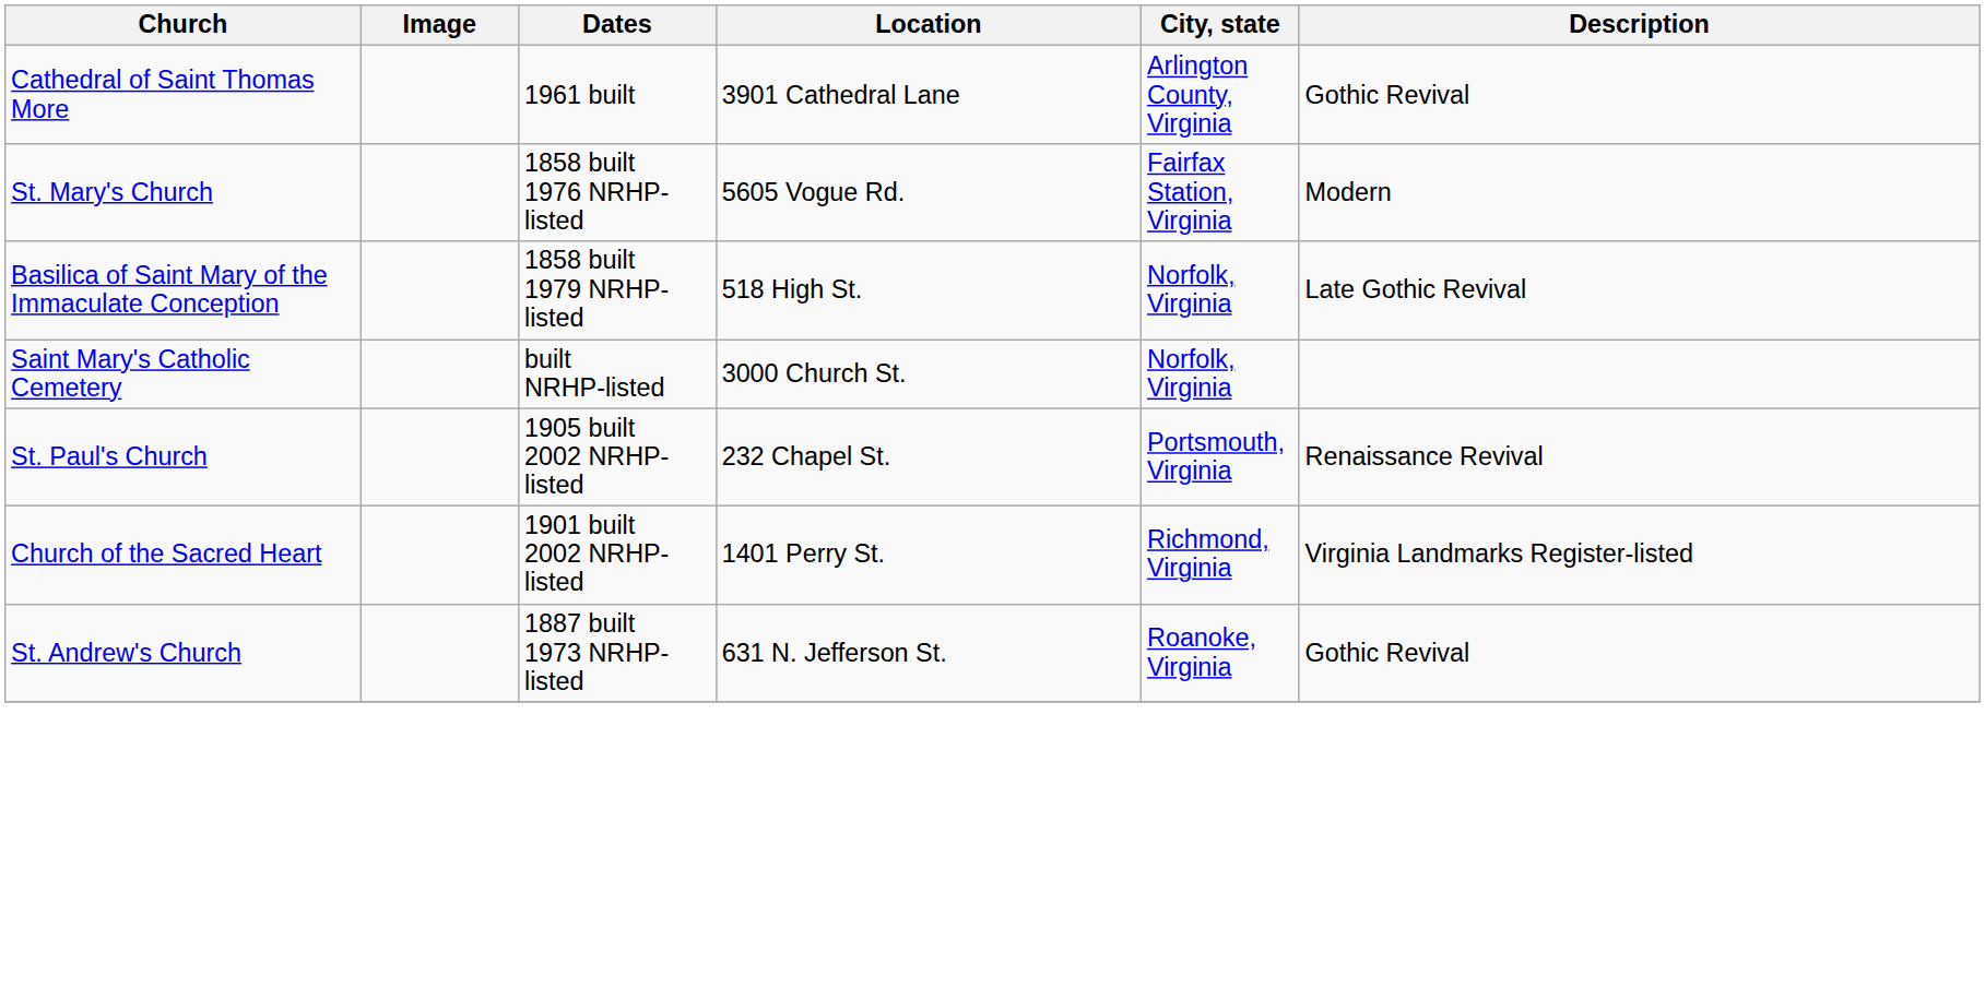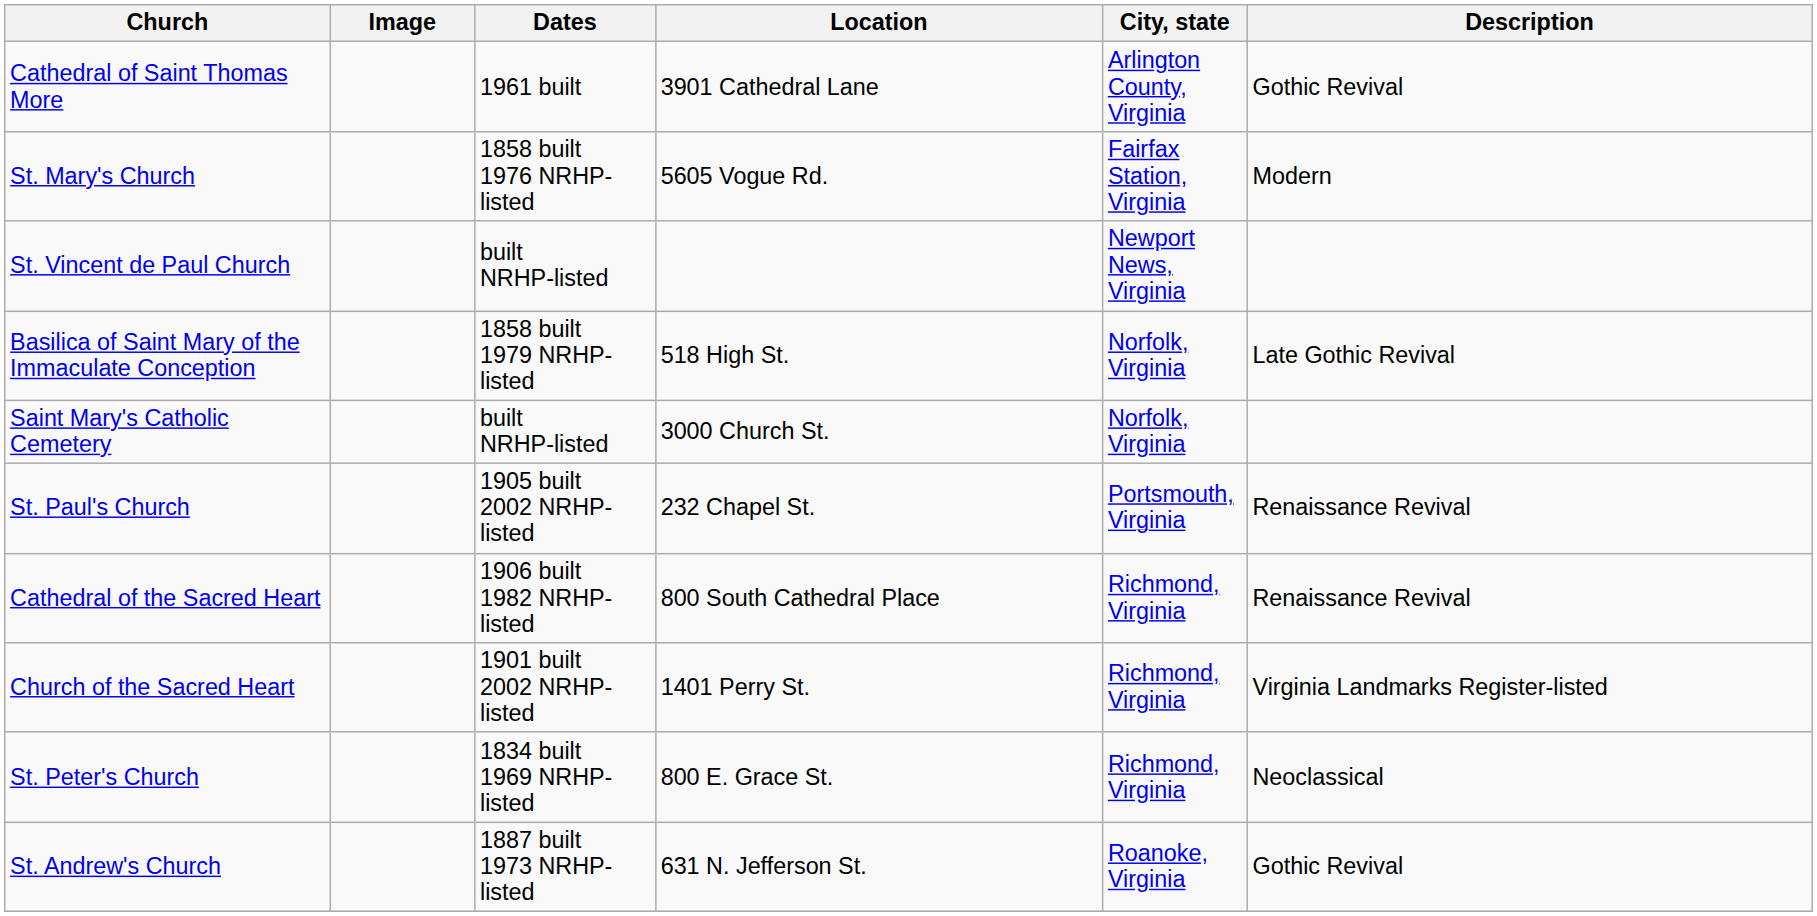+ row: St. Vincent de Paul Church | built NRHP-listed | Newport News, Virginia
+ row: Cathedral of the Sacred Heart | 1906 built 1982 NRHP-listed | 800 South Cathedral Place | Richmond, Virginia | Renaissance Revival
+ row: St. Peter's Church | 1834 built 1969 NRHP-listed | 800 E. Grace St. | Richmond, Virginia | Neoclassical
